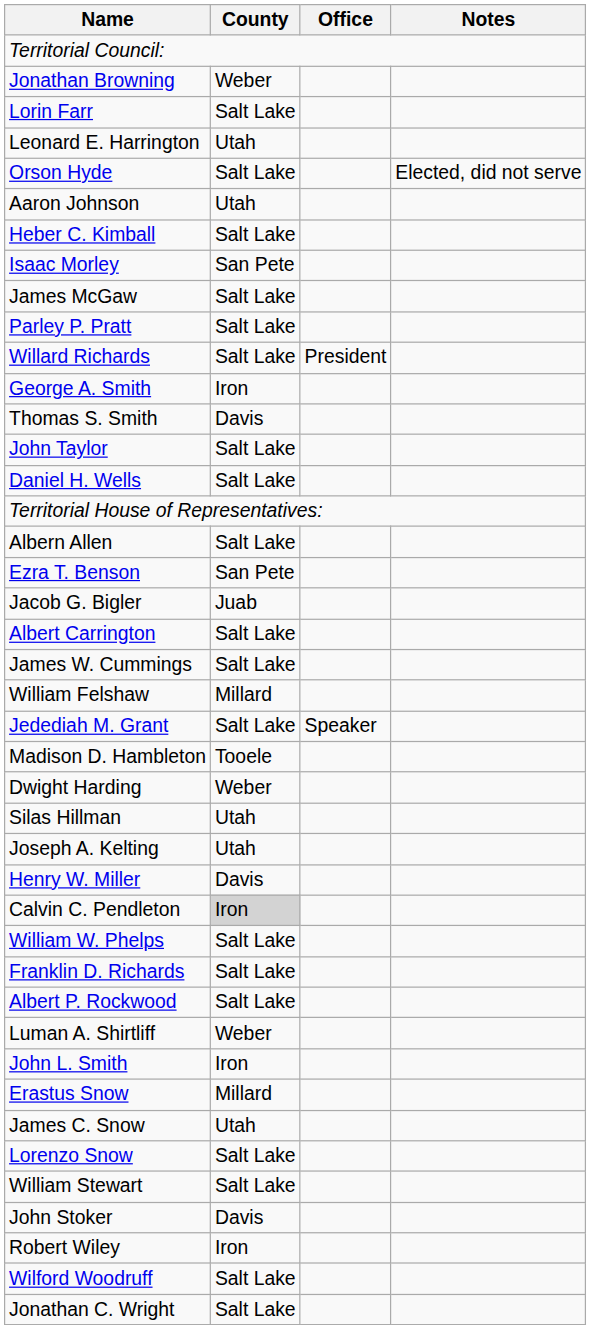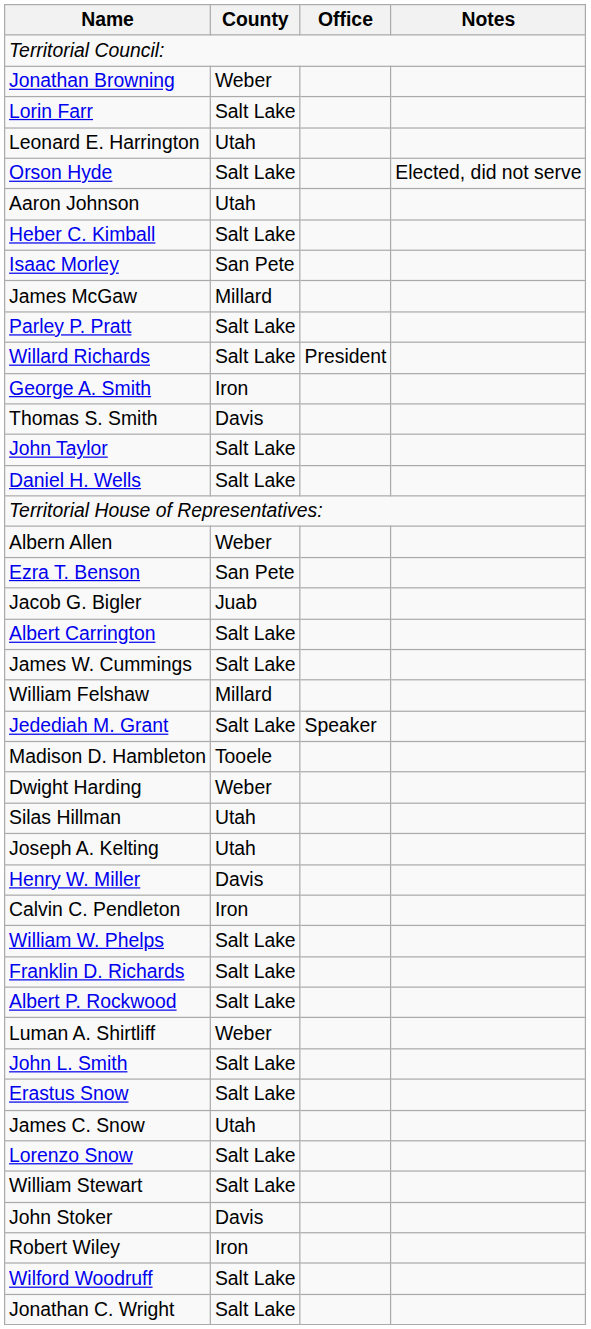James McGaw | County: Salt Lake -> Millard
Albern Allen | County: Salt Lake -> Weber
Calvin C. Pendleton | County: lightgrey background -> no background
John L. Smith | County: Iron -> Salt Lake
Erastus Snow | County: Millard -> Salt Lake
